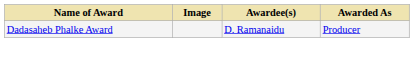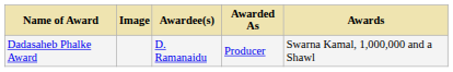+ column: Awards | Swarna Kamal, 1,000,000 and a Shawl
